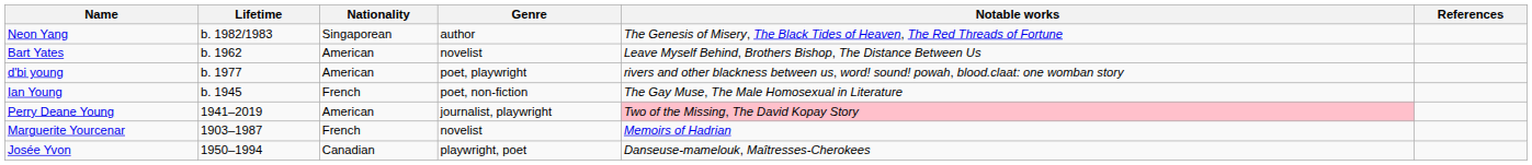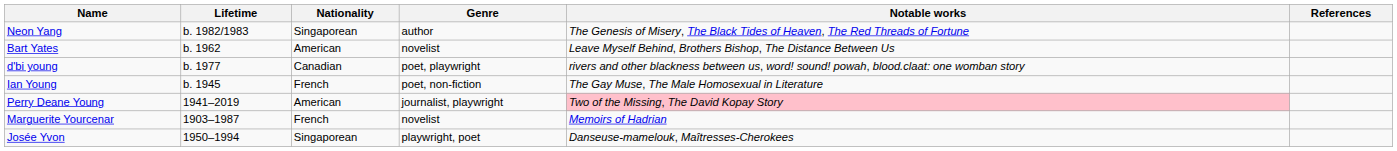d'bi young | Nationality: American -> Canadian
Josée Yvon | Nationality: Canadian -> Singaporean
